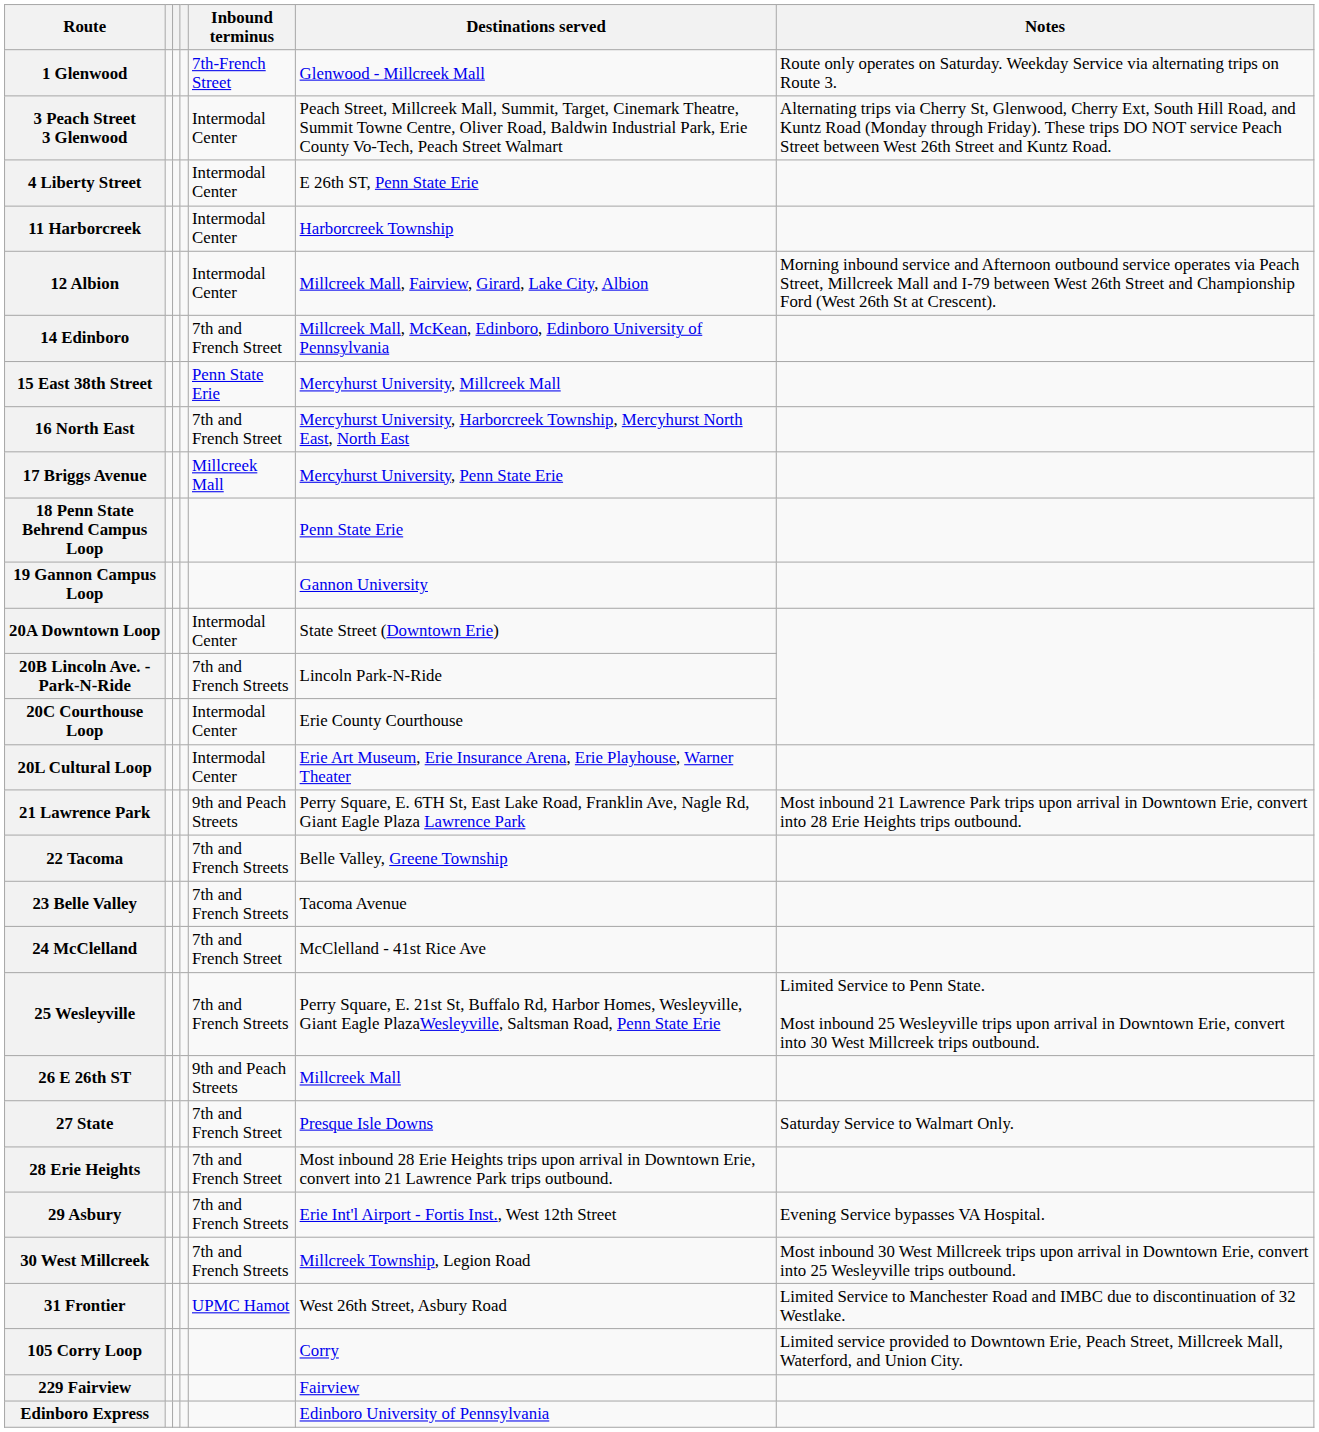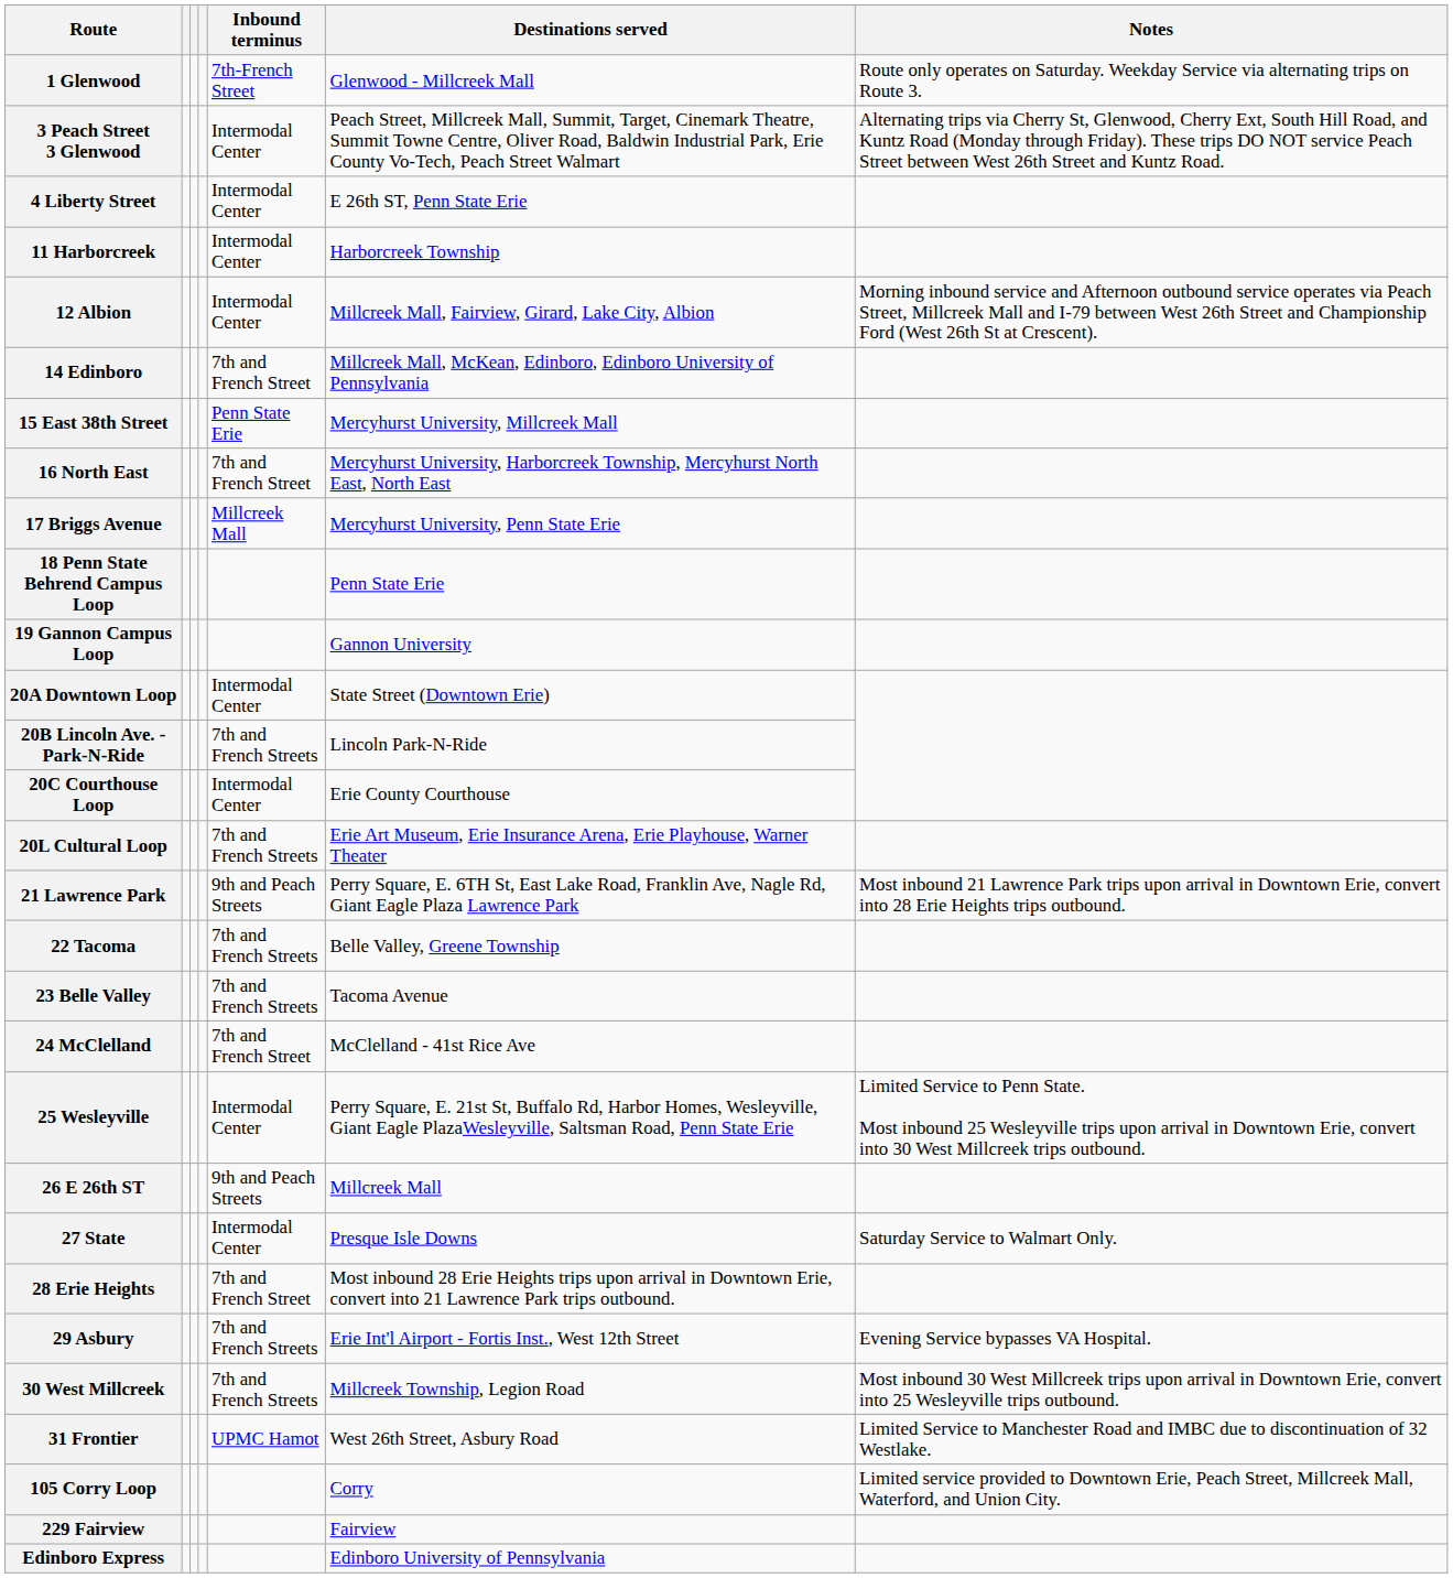20L Cultural Loop | Inbound terminus: Intermodal Center -> 7th and French Streets
25 Wesleyville | Inbound terminus: 7th and French Streets -> Intermodal Center
27 State | Inbound terminus: 7th and French Street -> Intermodal Center
